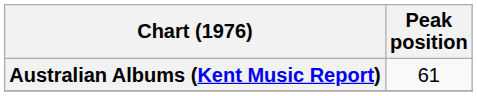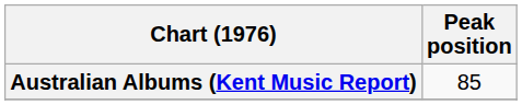Australian Albums (Kent Music Report) | Peak position: 61 -> 85
